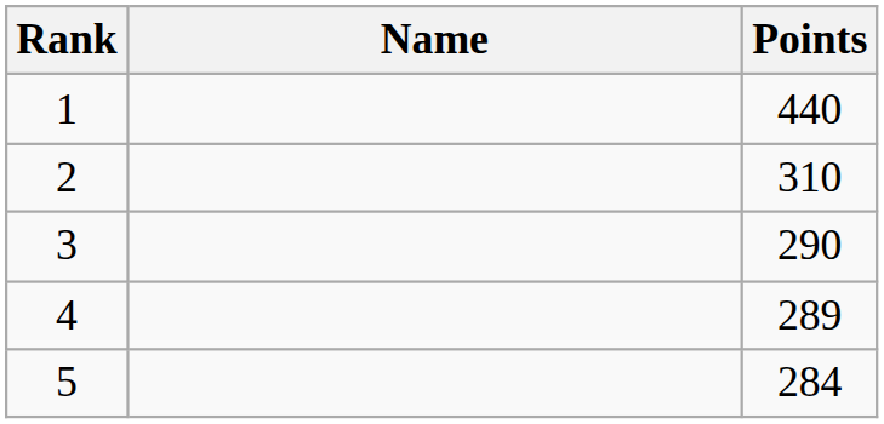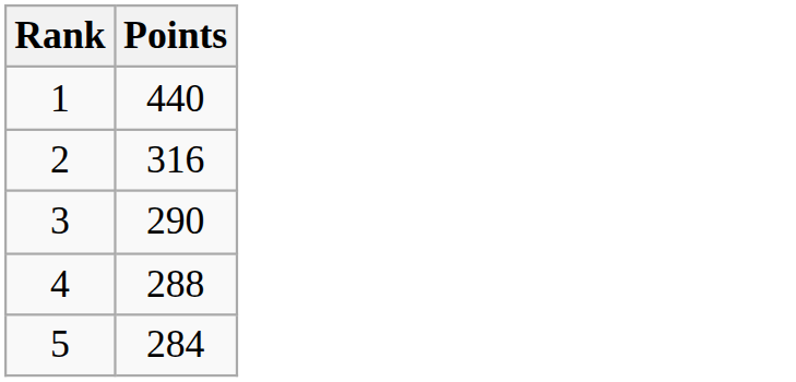- column: Name
2 | Points: 310 -> 316
4 | Points: 289 -> 288
